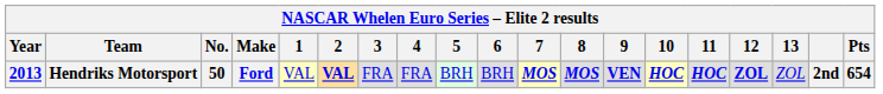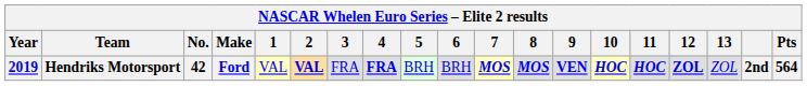Hendriks Motorsport | Year: 2013 -> 2019
Hendriks Motorsport | No.: 50 -> 42
Hendriks Motorsport | 4: normal -> bold
Hendriks Motorsport | Pts: 654 -> 564
